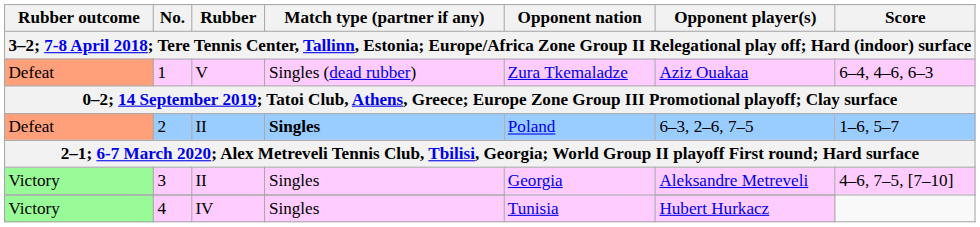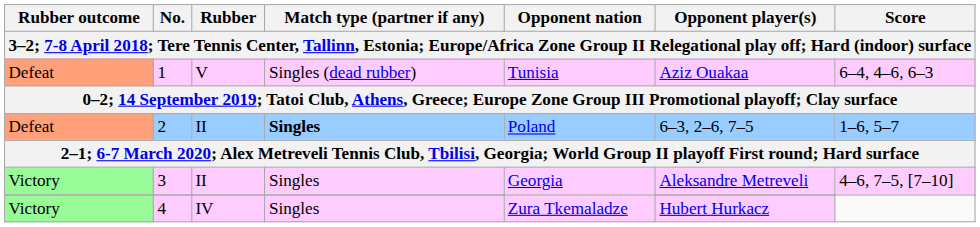1 | Opponent nation: Zura Tkemaladze -> Tunisia
4 | Opponent nation: Tunisia -> Zura Tkemaladze
